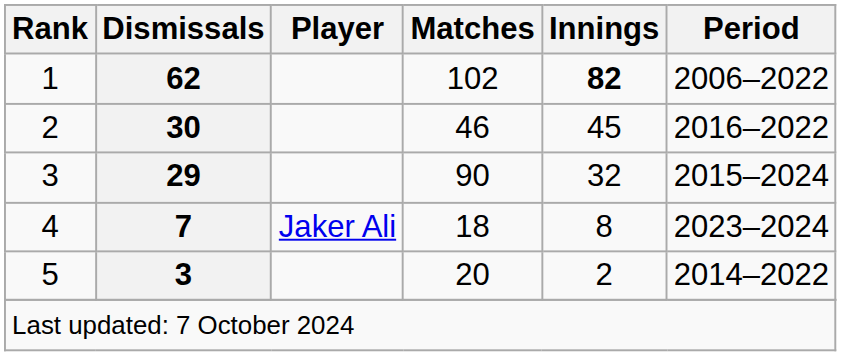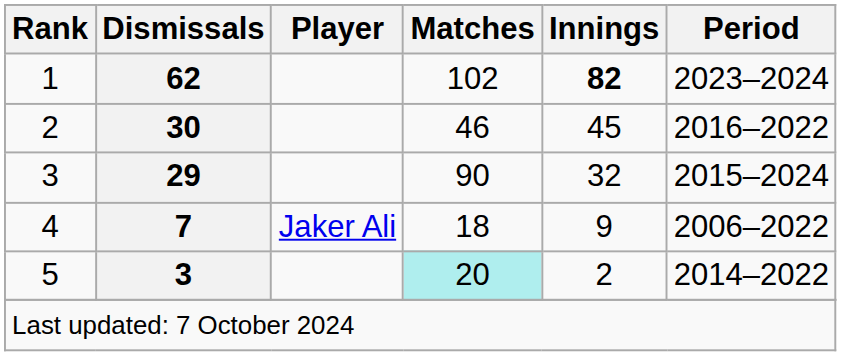1 | Period: 2006–2022 -> 2023–2024
4 | Innings: 8 -> 9
4 | Period: 2023–2024 -> 2006–2022
5 | Matches: no background -> paleturquoise background
